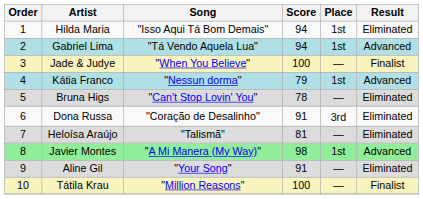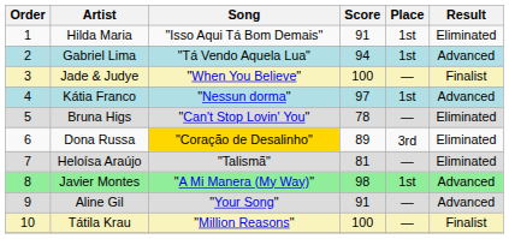Hilda Maria | Score: 94 -> 91
Kátia Franco | Score: 79 -> 97
Dona Russa | Song: no background -> gold background
Dona Russa | Score: 91 -> 89
Aline Gil | Result: Eliminated -> Advanced
